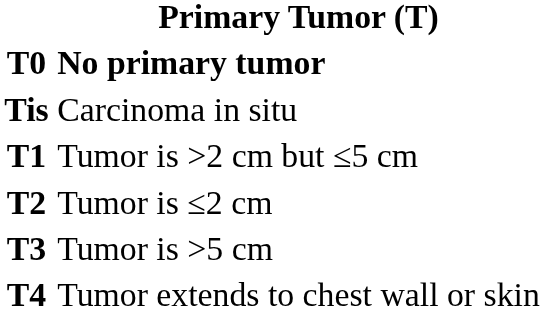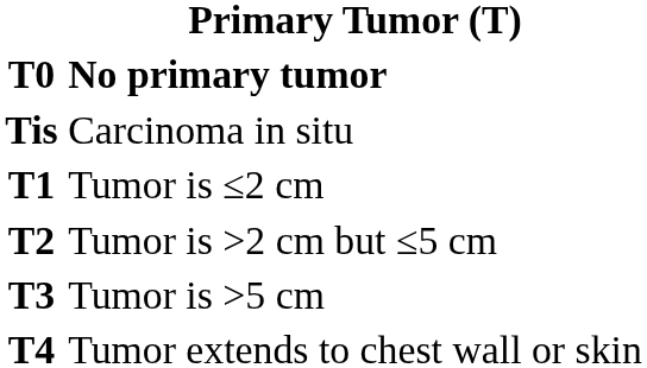T1 | Primary Tumor (T): Tumor is >2 cm but ≤5 cm -> Tumor is ≤2 cm
T2 | Primary Tumor (T): Tumor is ≤2 cm -> Tumor is >2 cm but ≤5 cm
